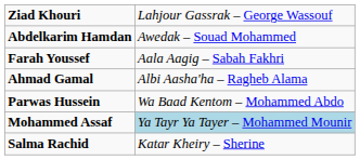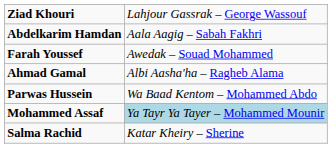Abdelkarim Hamdan | column 2: Awedak – Souad Mohammed -> Aala Aagig – Sabah Fakhri
Farah Youssef | column 2: Aala Aagig – Sabah Fakhri -> Awedak – Souad Mohammed
